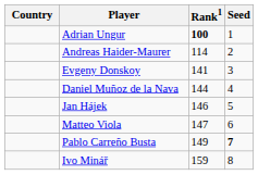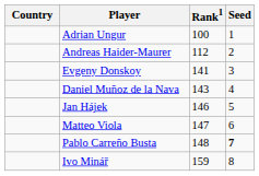Adrian Ungur | Rank1: bold -> normal
Andreas Haider-Maurer | Rank1: 114 -> 112
Daniel Muñoz de la Nava | Rank1: 144 -> 143
Pablo Carreño Busta | Rank1: 149 -> 148
